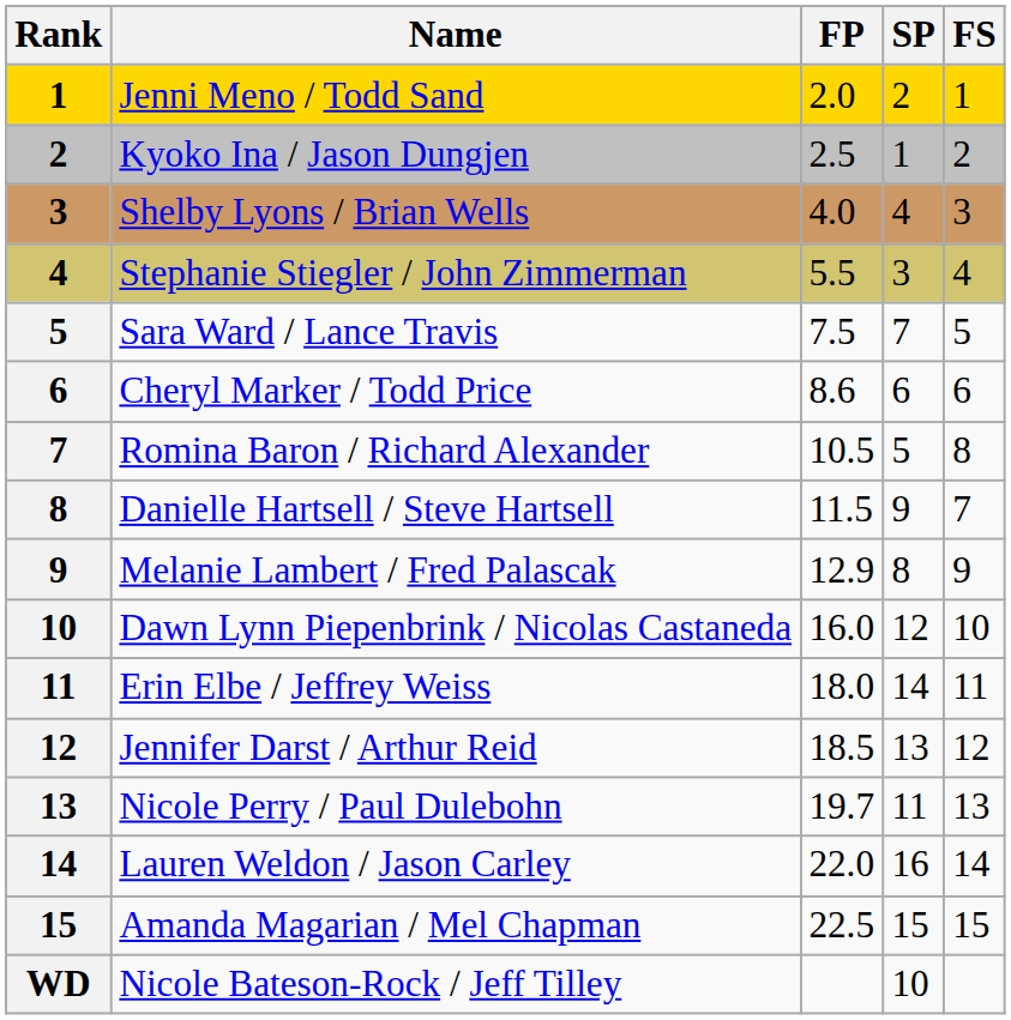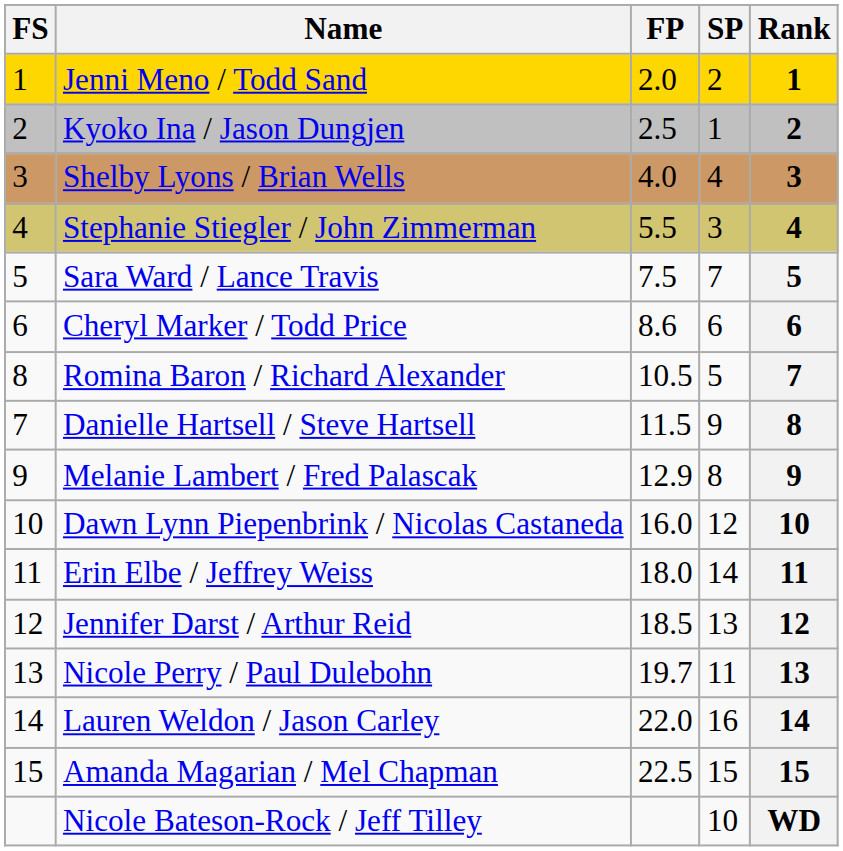columns swapped: Rank <-> FS
